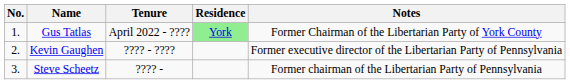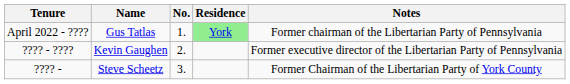columns swapped: No. <-> Tenure
Gus Tatlas | Notes: Former Chairman of the Libertarian Party of York County -> Former chairman of the Libertarian Party of Pennsylvania
Steve Scheetz | Notes: Former chairman of the Libertarian Party of Pennsylvania -> Former Chairman of the Libertarian Party of York County
